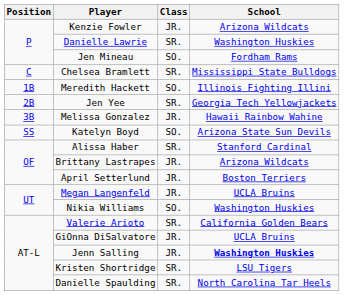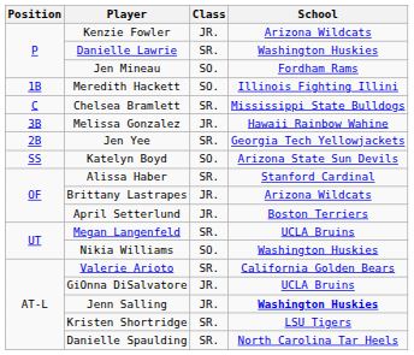rows swapped: Chelsea Bramlett <-> Meredith Hackett
rows swapped: Jen Yee <-> Melissa Gonzalez
Megan Langenfeld | Class: JR. -> SR.
